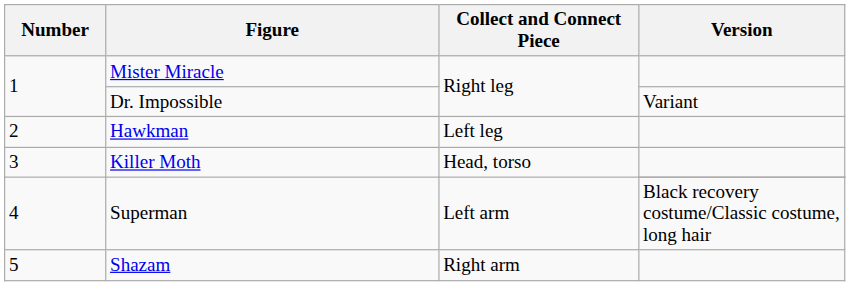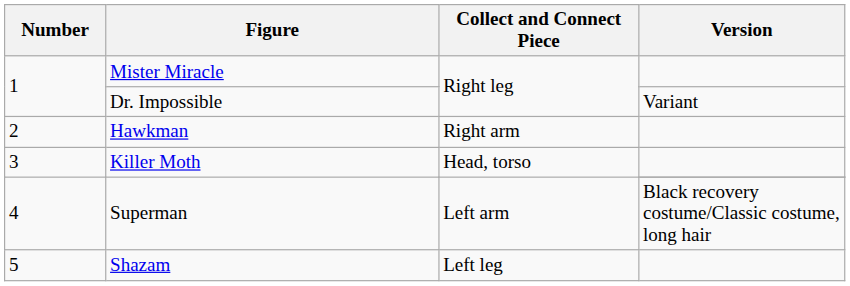Hawkman | Collect and Connect Piece: Left leg -> Right arm
Shazam | Collect and Connect Piece: Right arm -> Left leg
